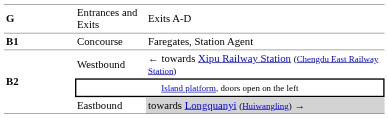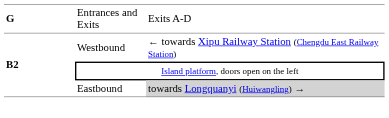- row: B1 | Concourse | Faregates, Station Agent
